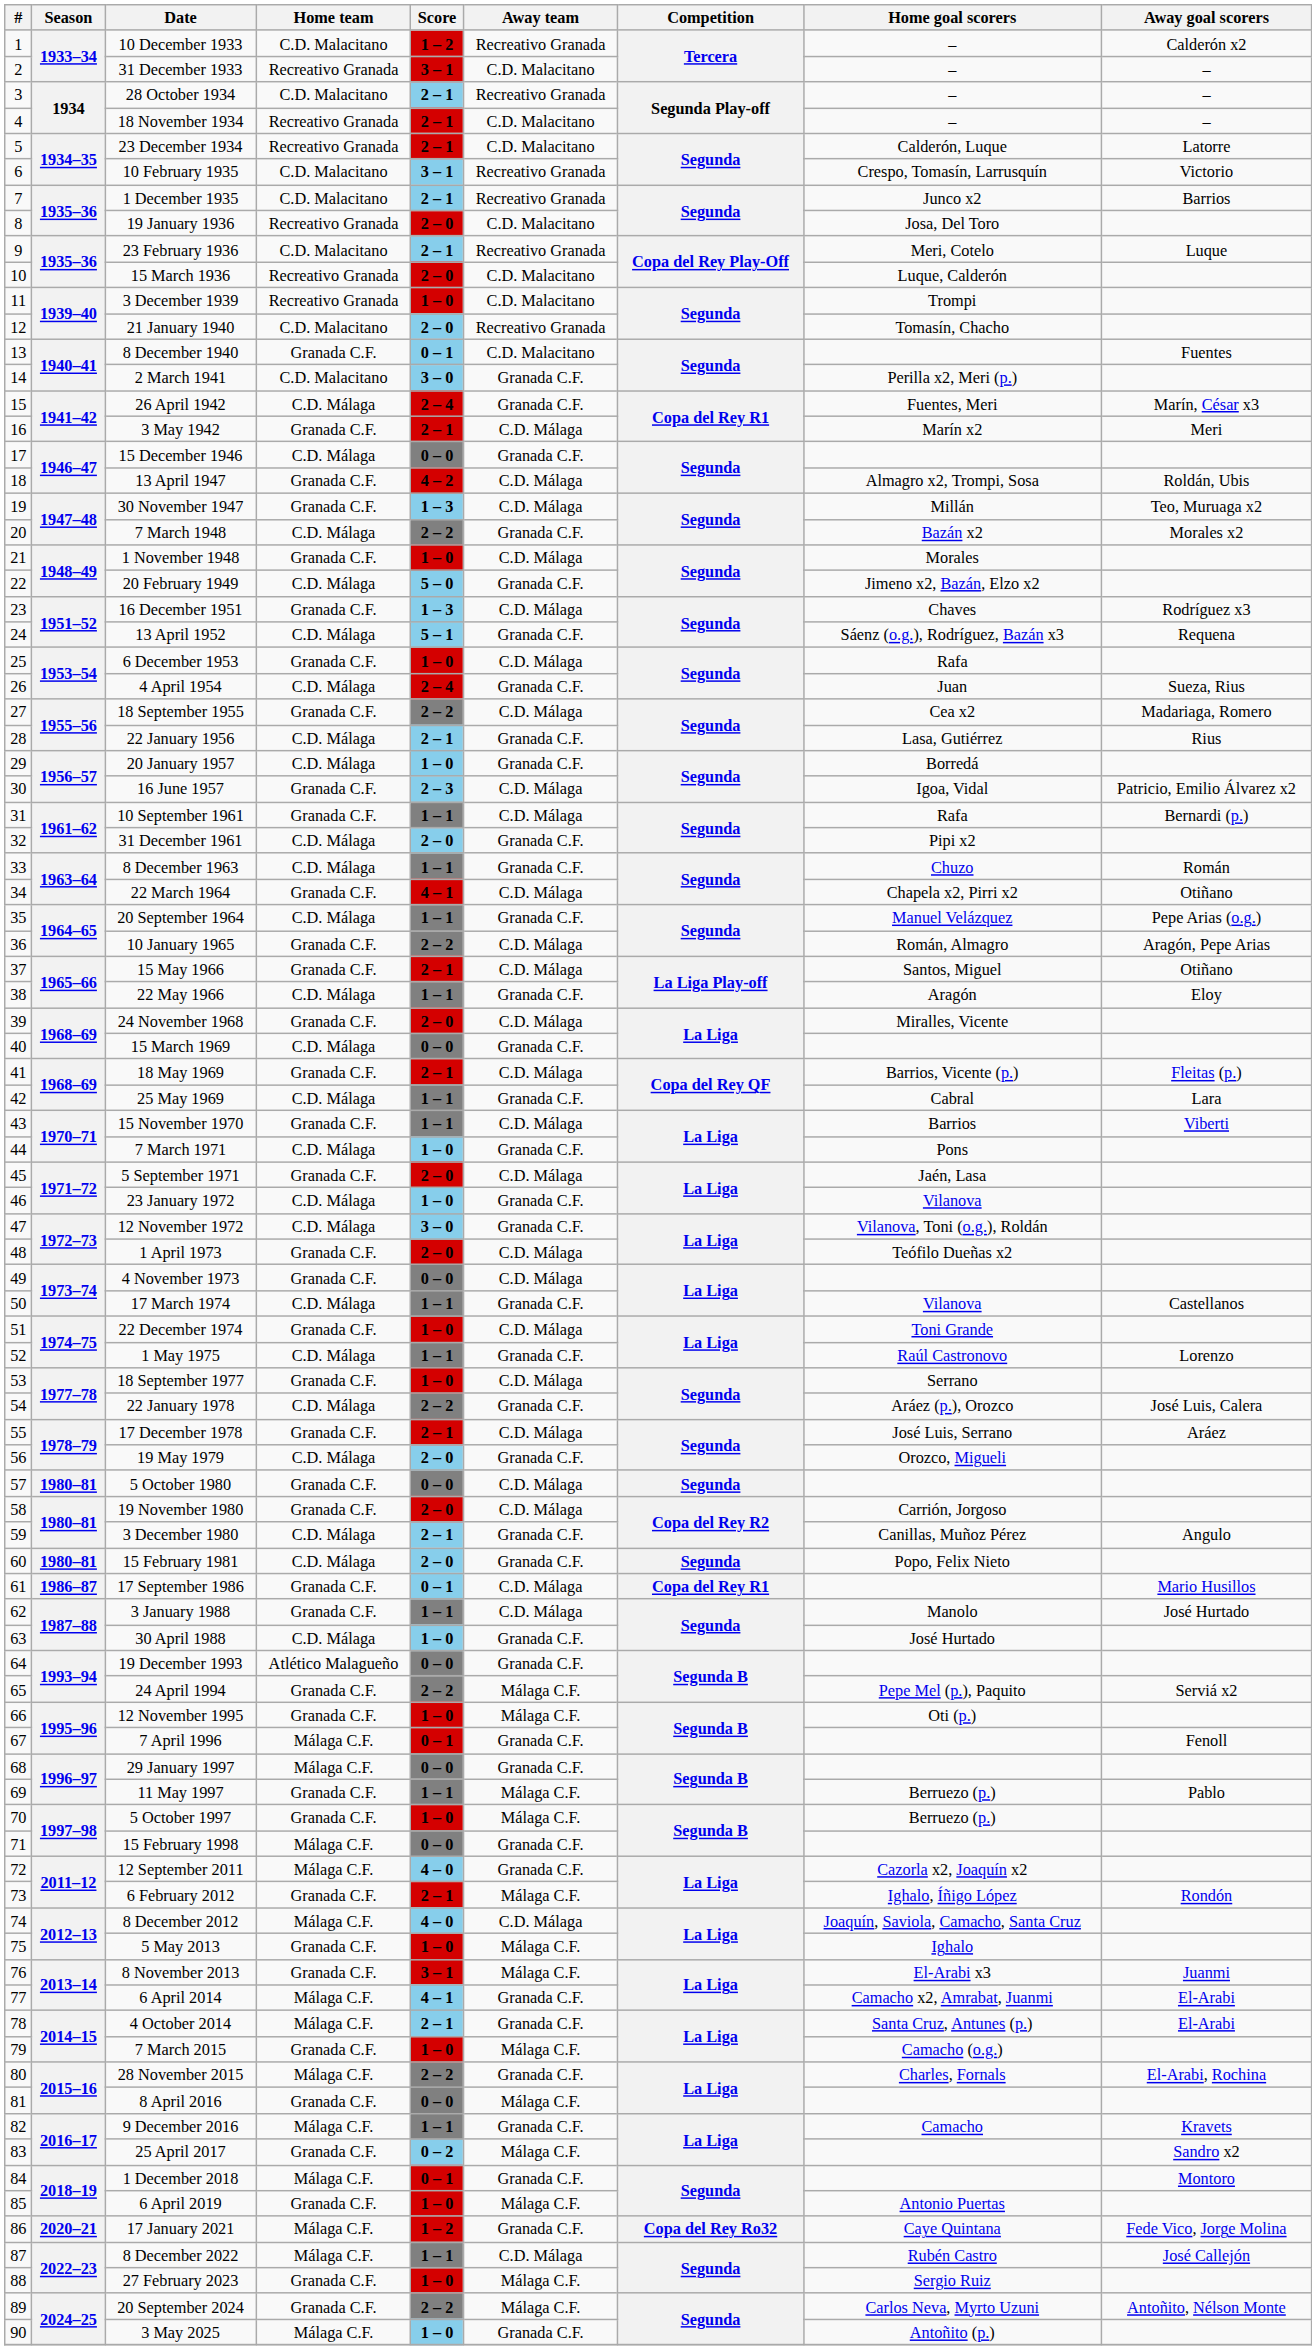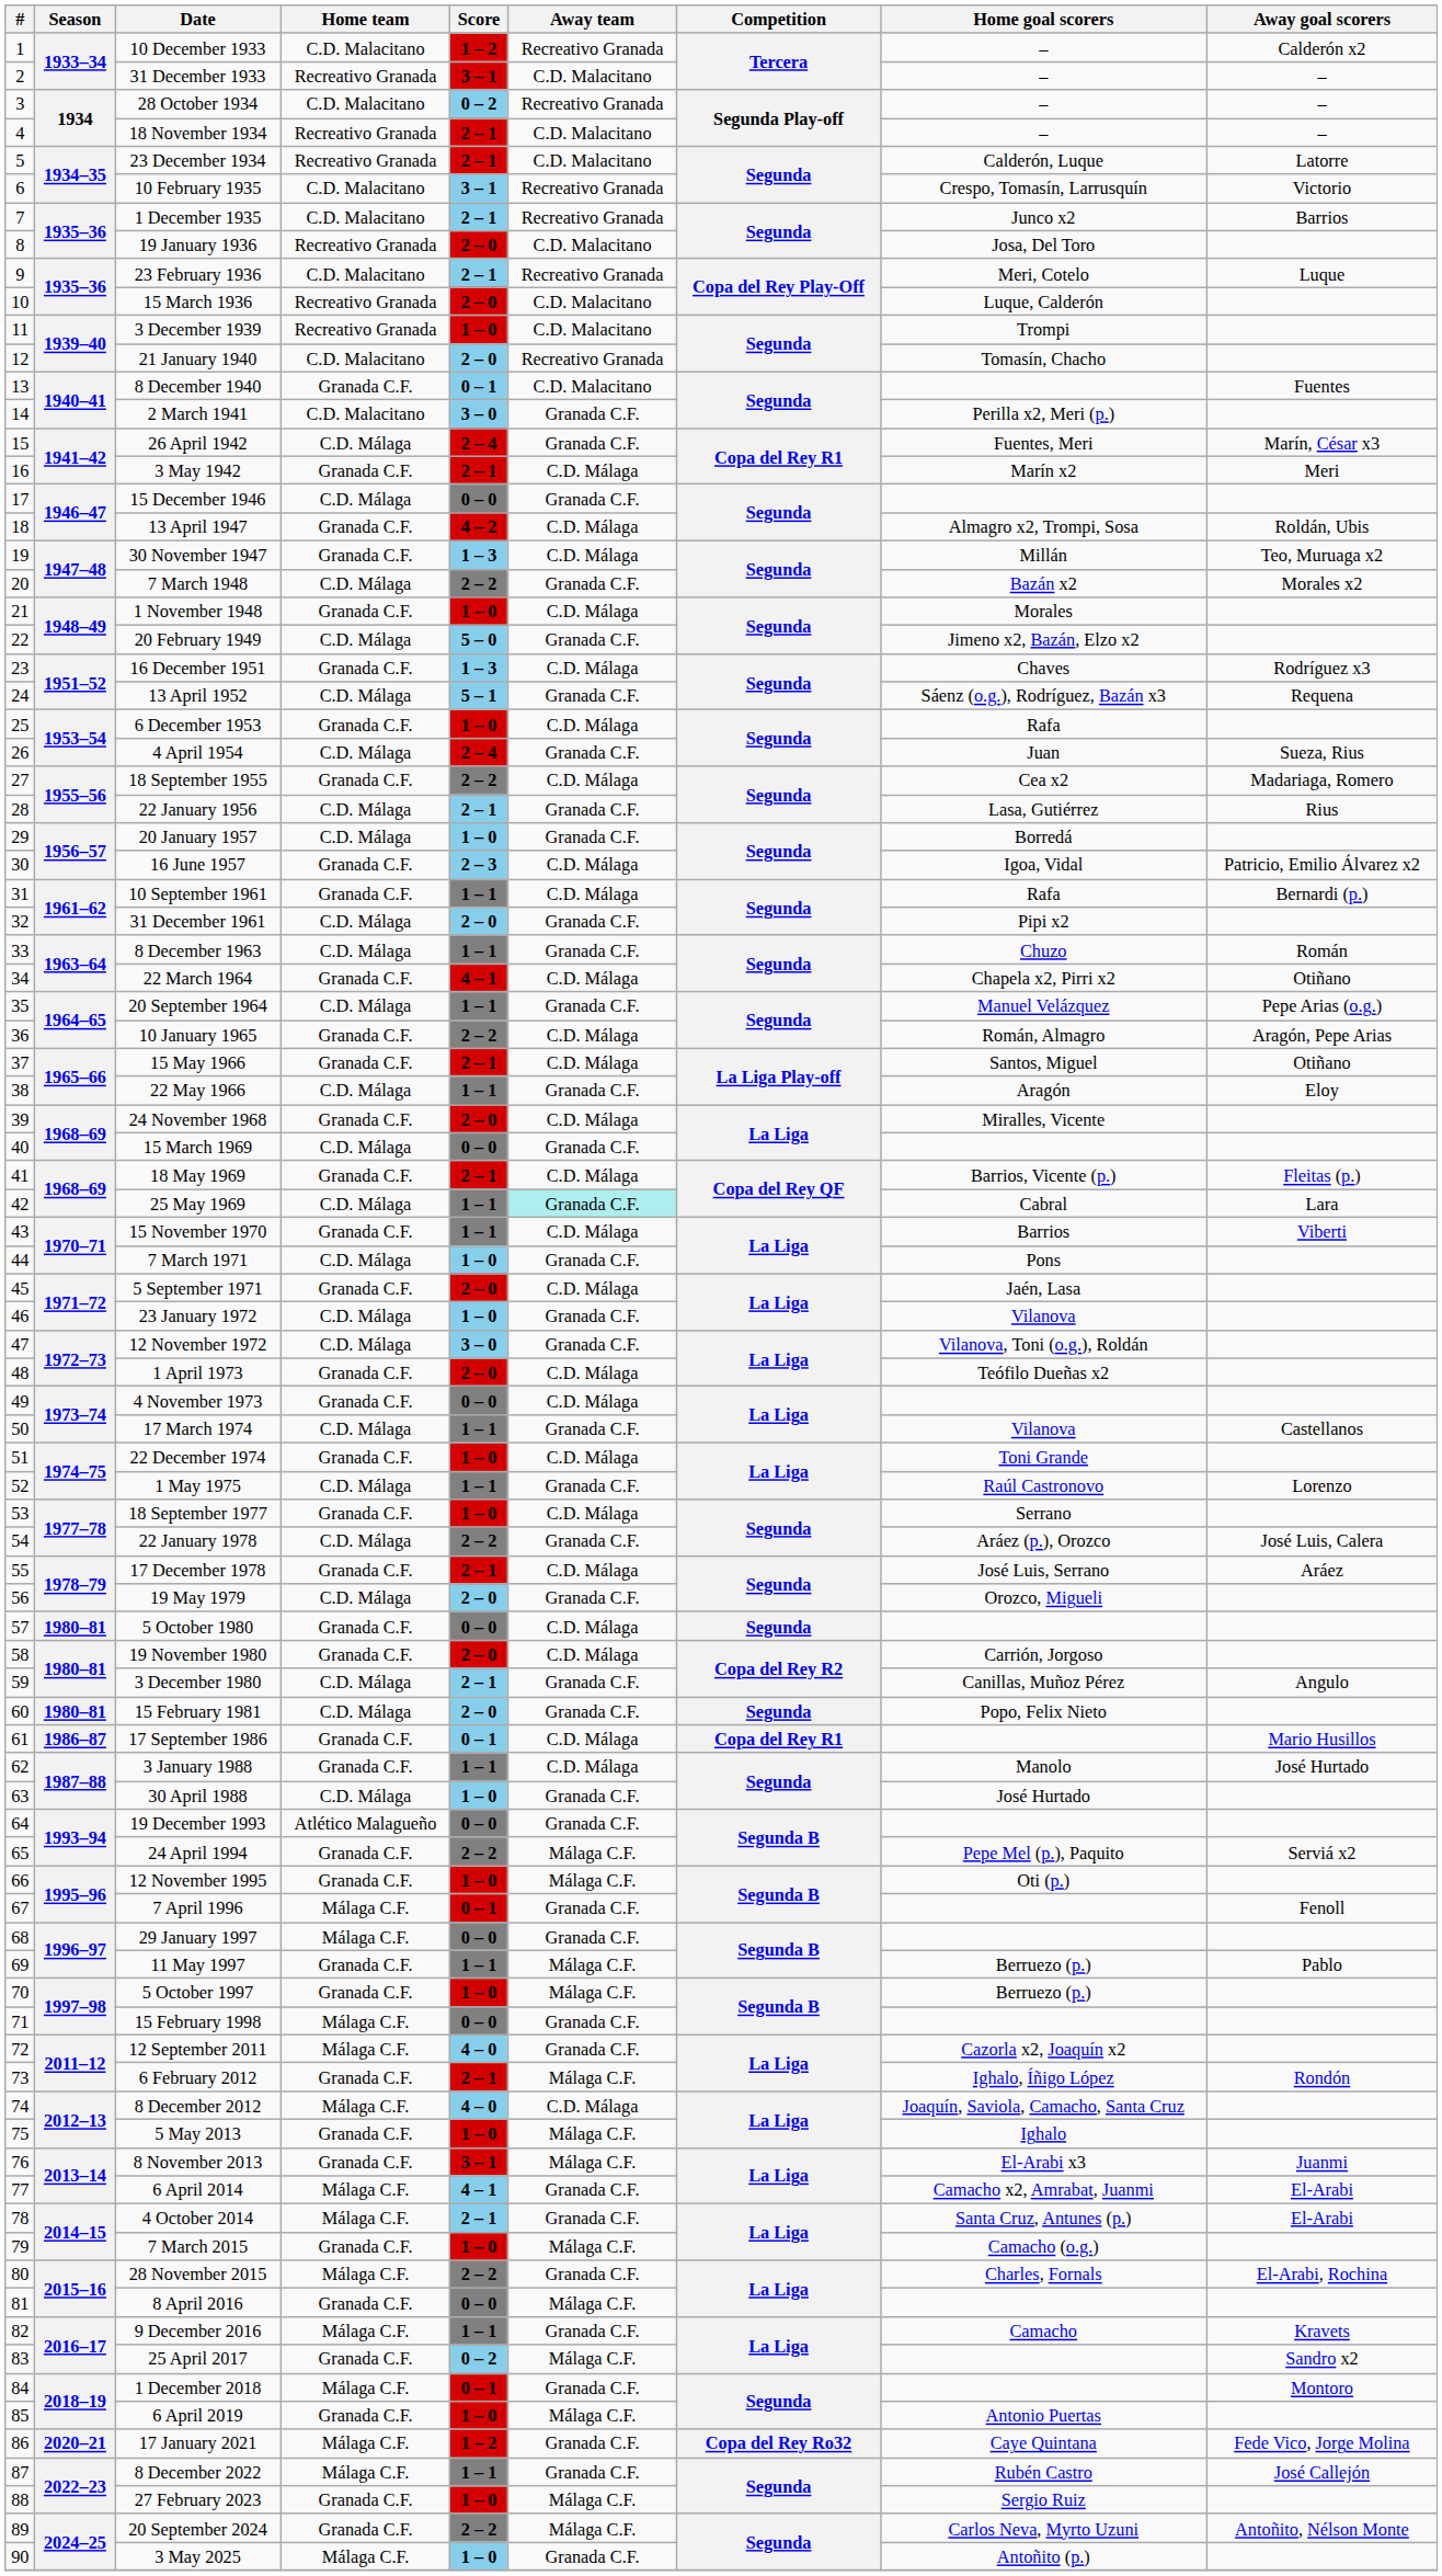28 October 1934 | Score: 2 – 1 -> 0 – 2
25 May 1969 | Away team: no background -> paleturquoise background
8 December 2022 | Away team: C.D. Málaga -> Granada C.F.
